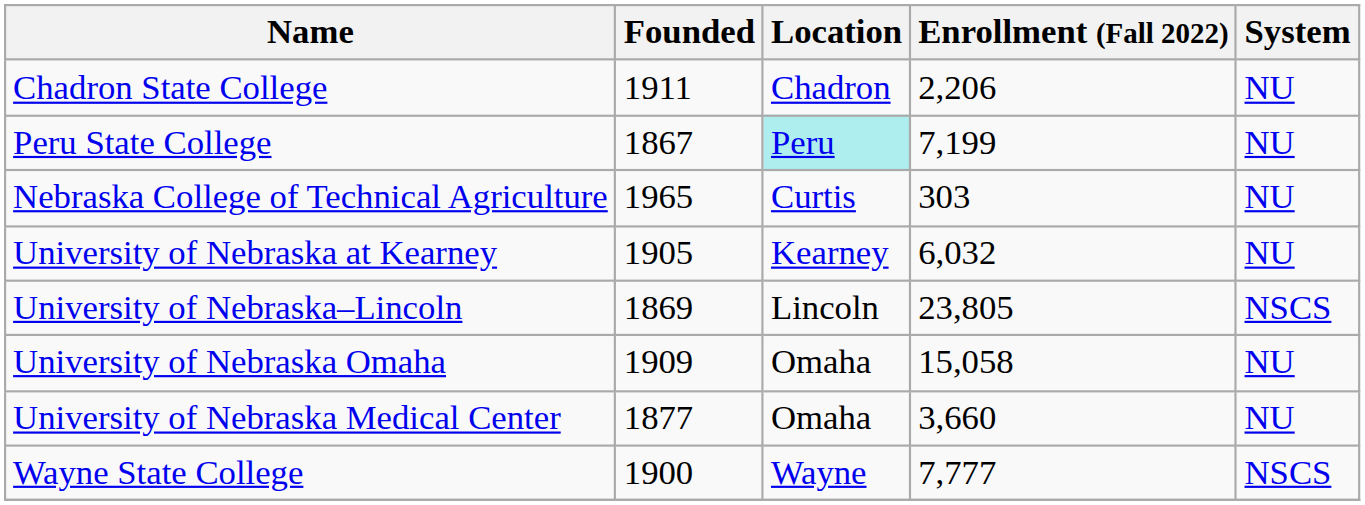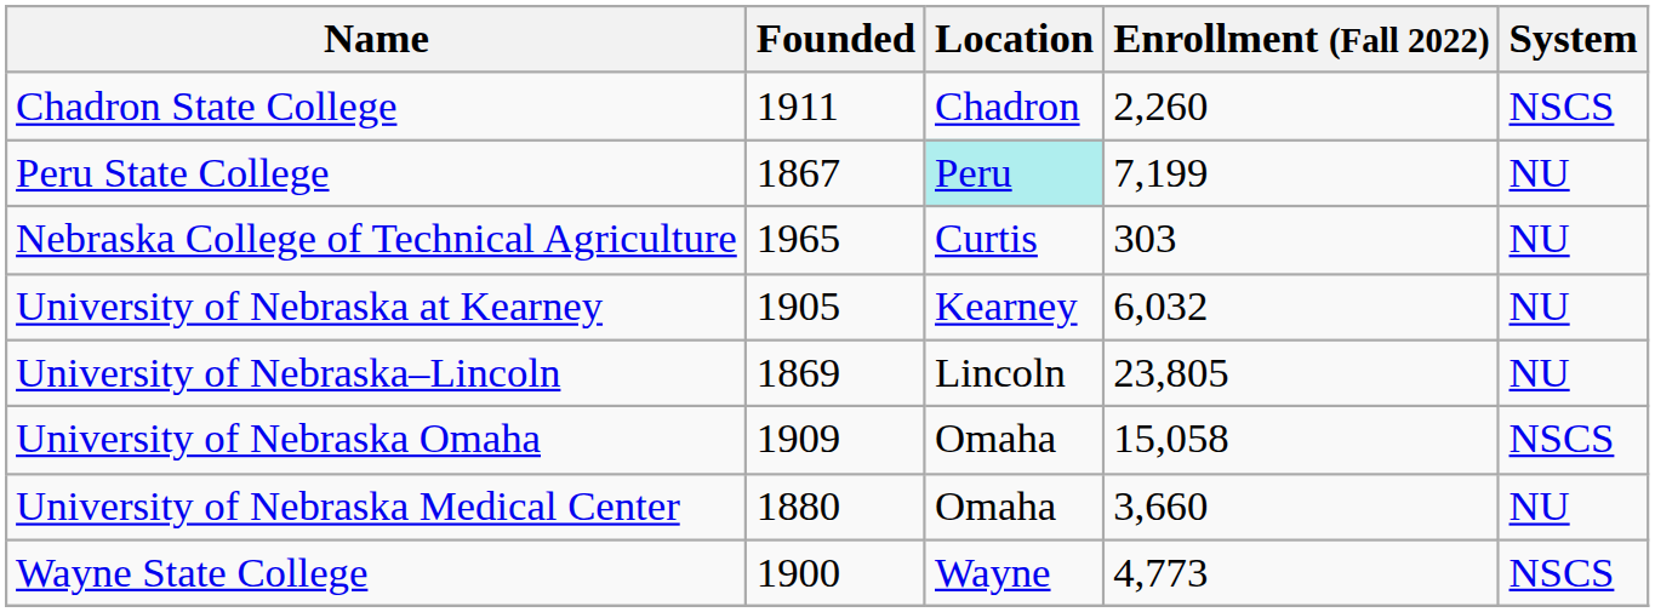Chadron State College | Enrollment (Fall 2022): 2,206 -> 2,260
Chadron State College | System: NU -> NSCS
University of Nebraska–Lincoln | System: NSCS -> NU
University of Nebraska Omaha | System: NU -> NSCS
University of Nebraska Medical Center | Founded: 1877 -> 1880
Wayne State College | Enrollment (Fall 2022): 7,777 -> 4,773
